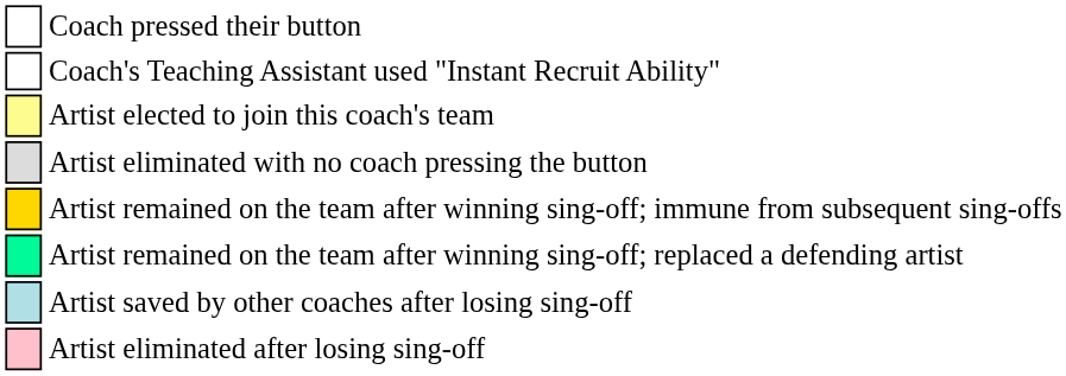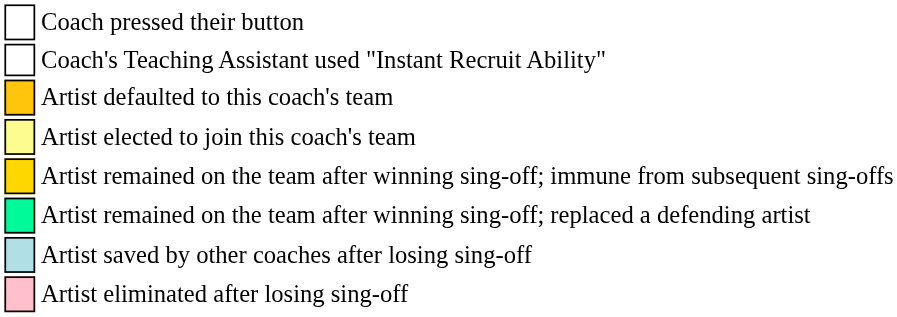+ row: Artist defaulted to this coach's team
- row: Artist eliminated with no coach pressing the button
